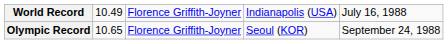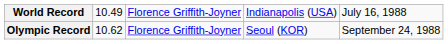Olympic Record | column 2: 10.65 -> 10.62
